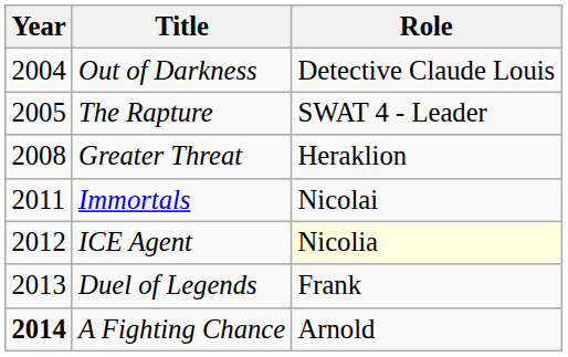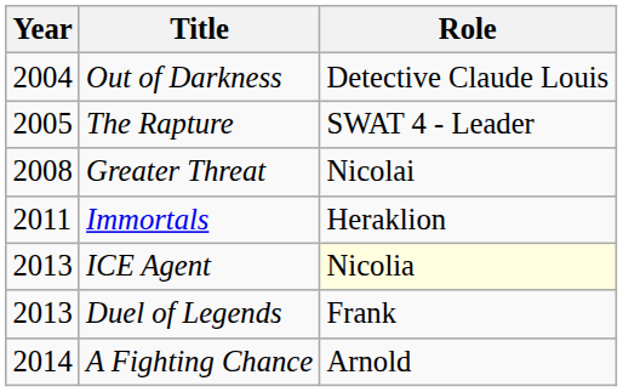Greater Threat | Role: Heraklion -> Nicolai
Immortals | Role: Nicolai -> Heraklion
ICE Agent | Year: 2012 -> 2013
A Fighting Chance | Year: bold -> normal
